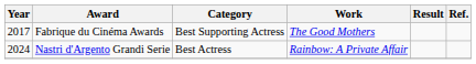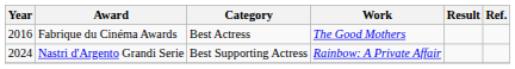Fabrique du Cinéma Awards | Year: 2017 -> 2016
Fabrique du Cinéma Awards | Category: Best Supporting Actress -> Best Actress
Nastri d'Argento Grandi Serie | Category: Best Actress -> Best Supporting Actress
